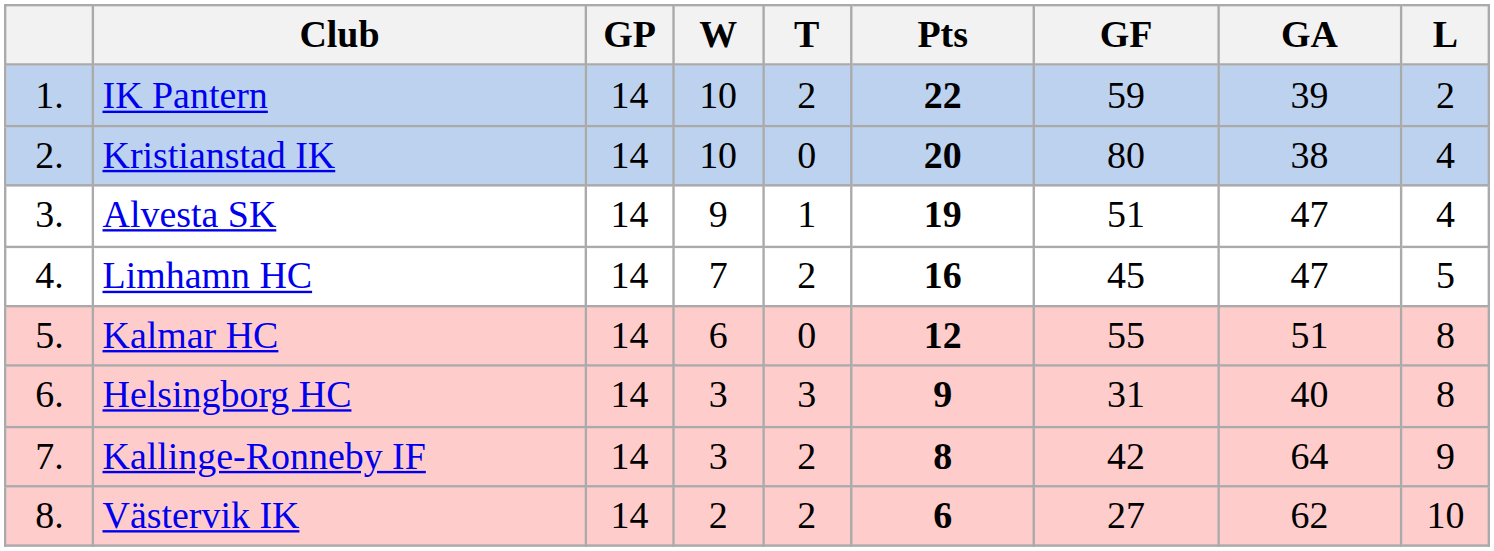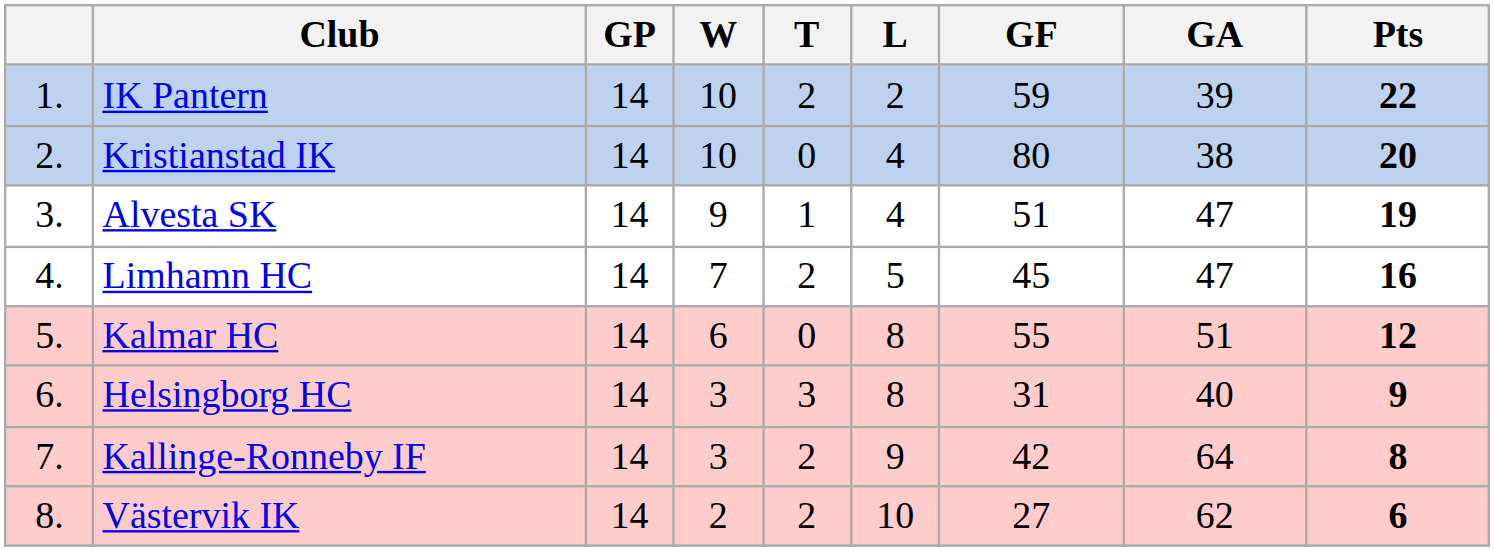columns swapped: L <-> Pts
